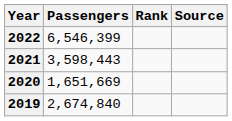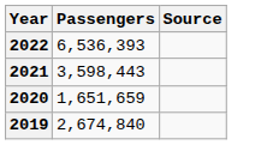- column: Rank
2022 | Passengers: 6,546,399 -> 6,536,393
2020 | Passengers: 1,651,669 -> 1,651,659
